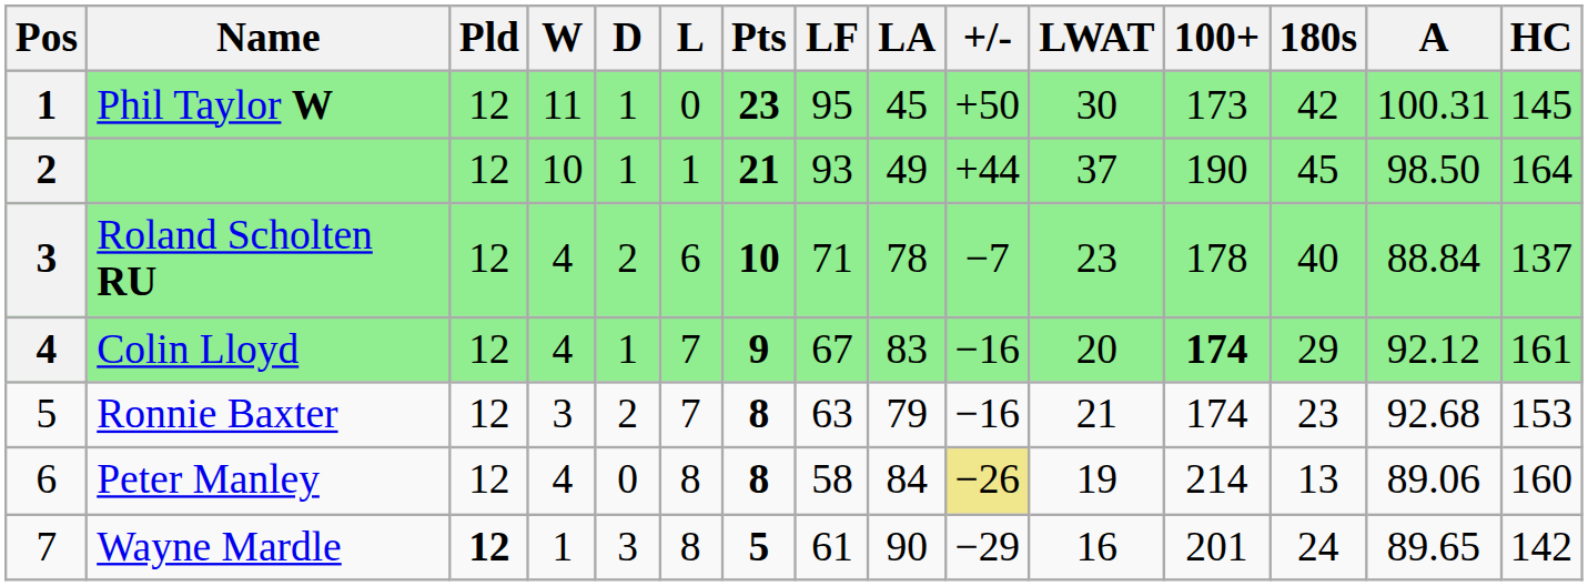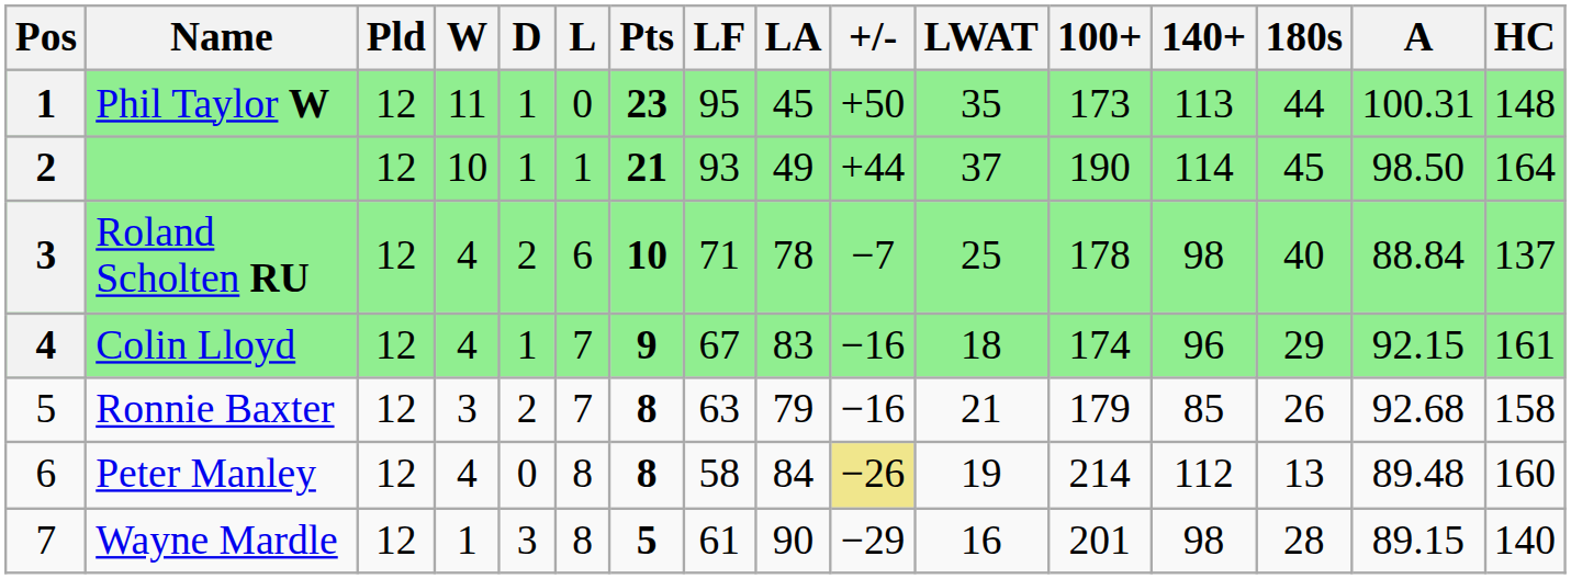+ column: 140+ | 113 | 114 | 98 | 96 | 85 | 112 | 98
Phil Taylor W | LWAT: 30 -> 35
Phil Taylor W | 180s: 42 -> 44
Phil Taylor W | HC: 145 -> 148
Roland Scholten RU | LWAT: 23 -> 25
Colin Lloyd | LWAT: 20 -> 18
Colin Lloyd | 100+: bold -> normal
Colin Lloyd | A: 92.12 -> 92.15
Ronnie Baxter | 100+: 174 -> 179
Ronnie Baxter | 180s: 23 -> 26
Ronnie Baxter | HC: 153 -> 158
Peter Manley | A: 89.06 -> 89.48
Wayne Mardle | Pld: bold -> normal
Wayne Mardle | 180s: 24 -> 28
Wayne Mardle | A: 89.65 -> 89.15
Wayne Mardle | HC: 142 -> 140
